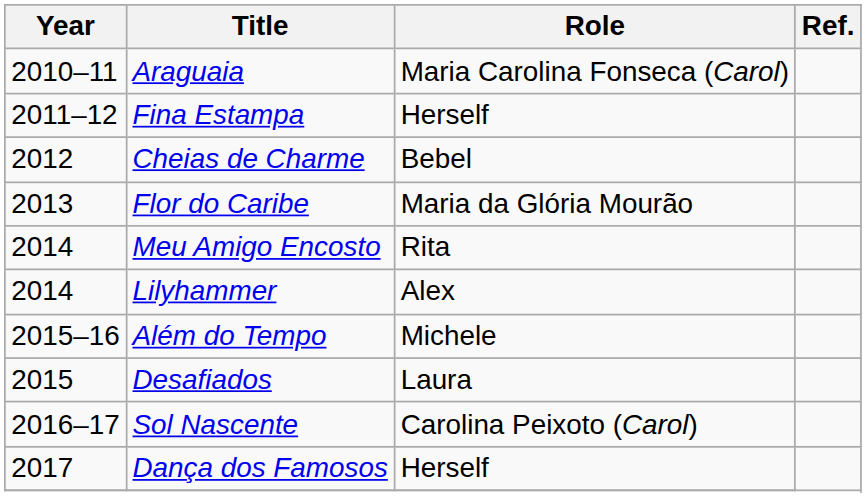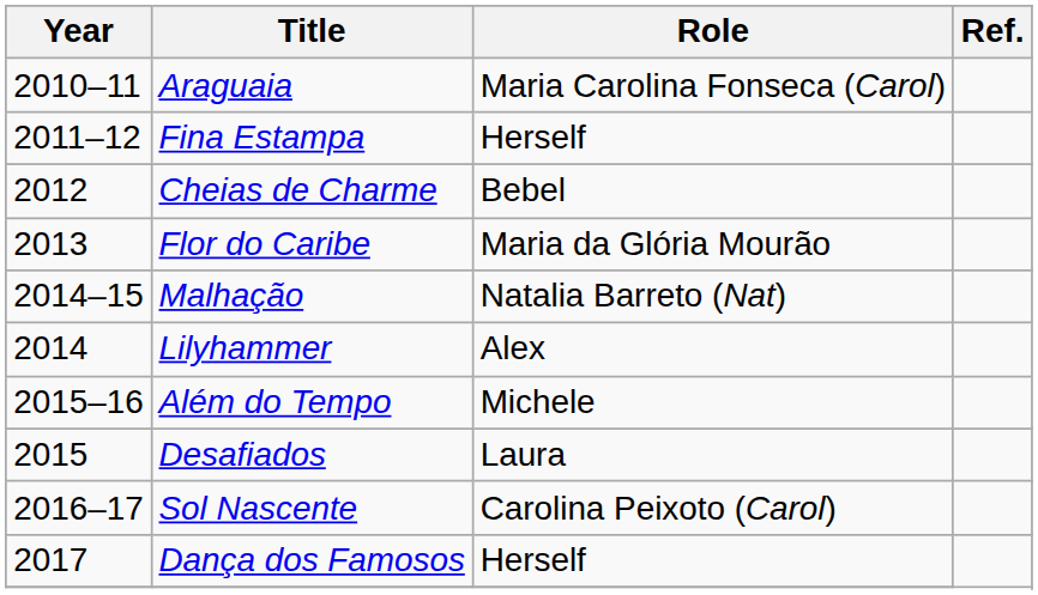+ row: 2014–15 | Malhação | Natalia Barreto (Nat)
- row: 2014 | Meu Amigo Encosto | Rita
